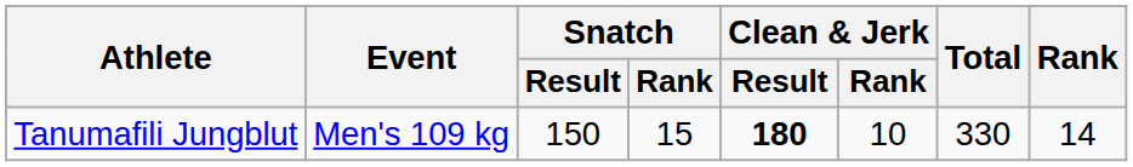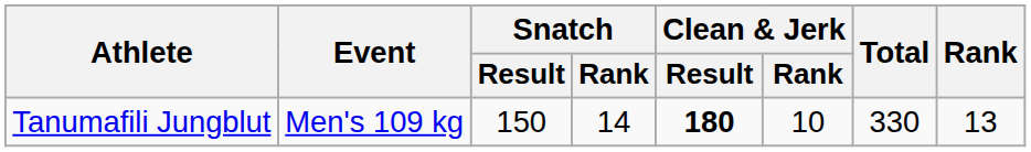Tanumafili Jungblut | Snatch / Rank: 15 -> 14
Tanumafili Jungblut | Rank: 14 -> 13
